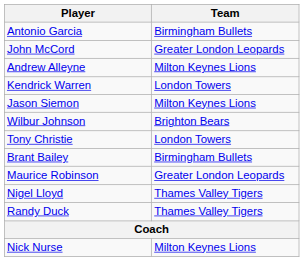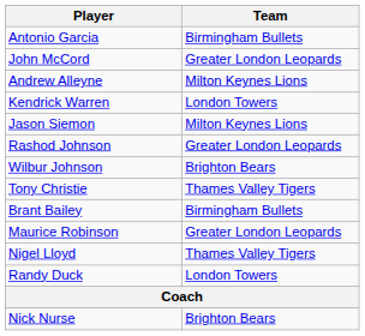+ row: Rashod Johnson | Greater London Leopards
Tony Christie | Team: London Towers -> Thames Valley Tigers
Randy Duck | Team: Thames Valley Tigers -> London Towers
Nick Nurse | Team: Milton Keynes Lions -> Brighton Bears
